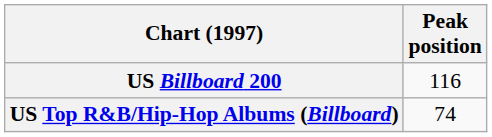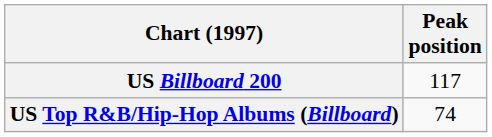US Billboard 200 | Peak position: 116 -> 117
